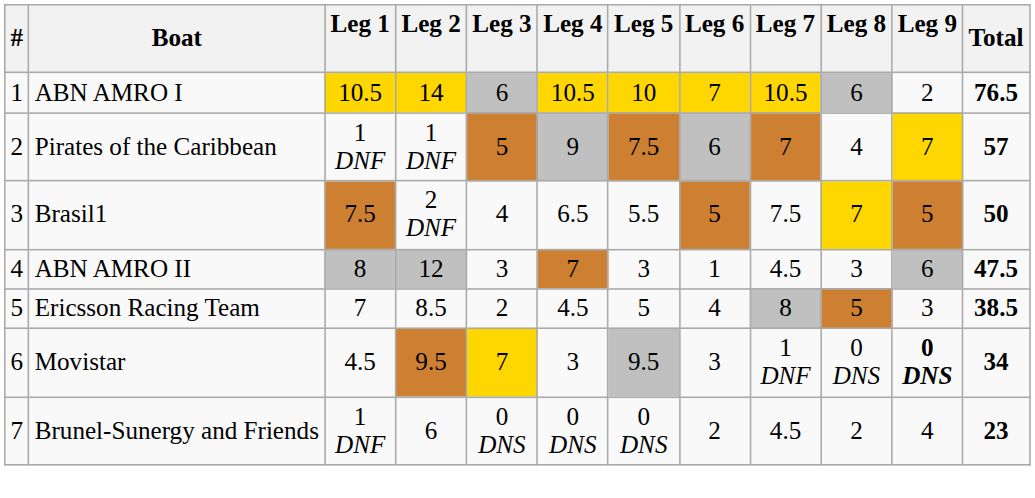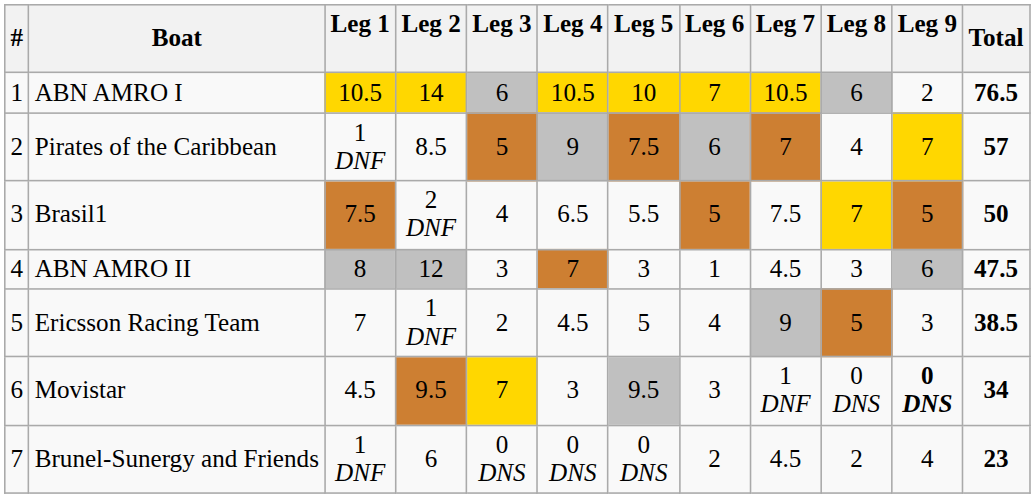Pirates of the Caribbean | Leg 2: 1 DNF -> 8.5
Ericsson Racing Team | Leg 2: 8.5 -> 1 DNF
Ericsson Racing Team | Leg 7: 8 -> 9
